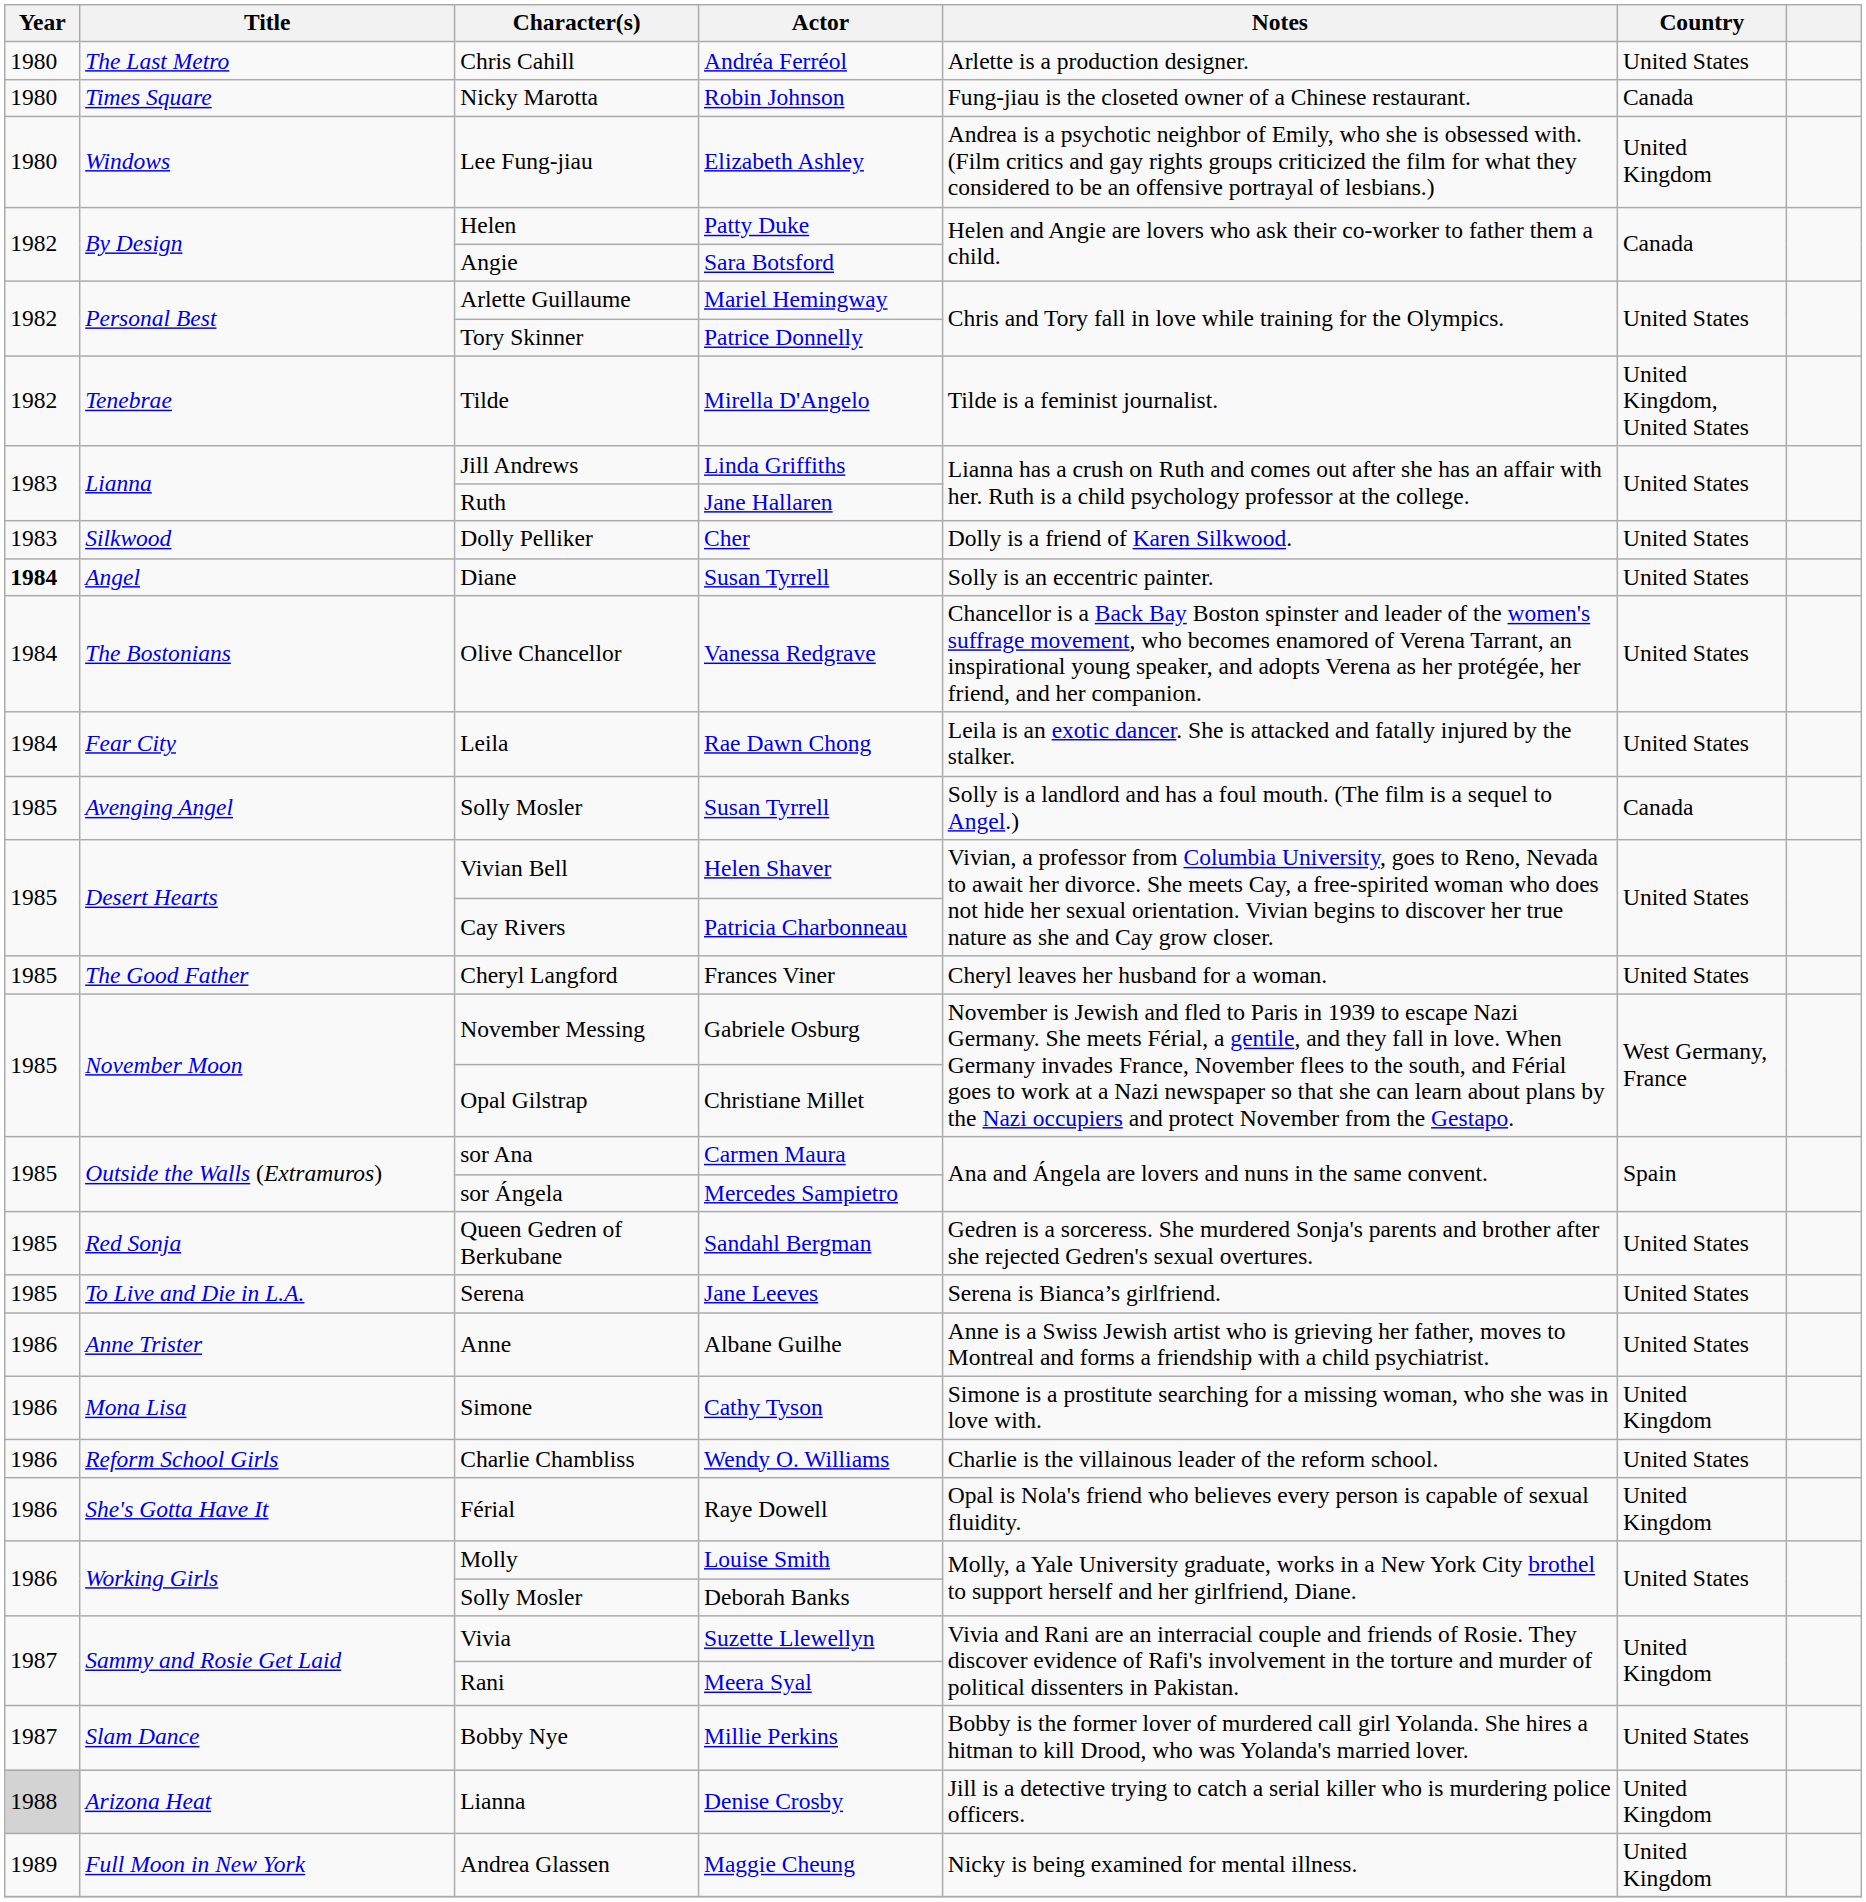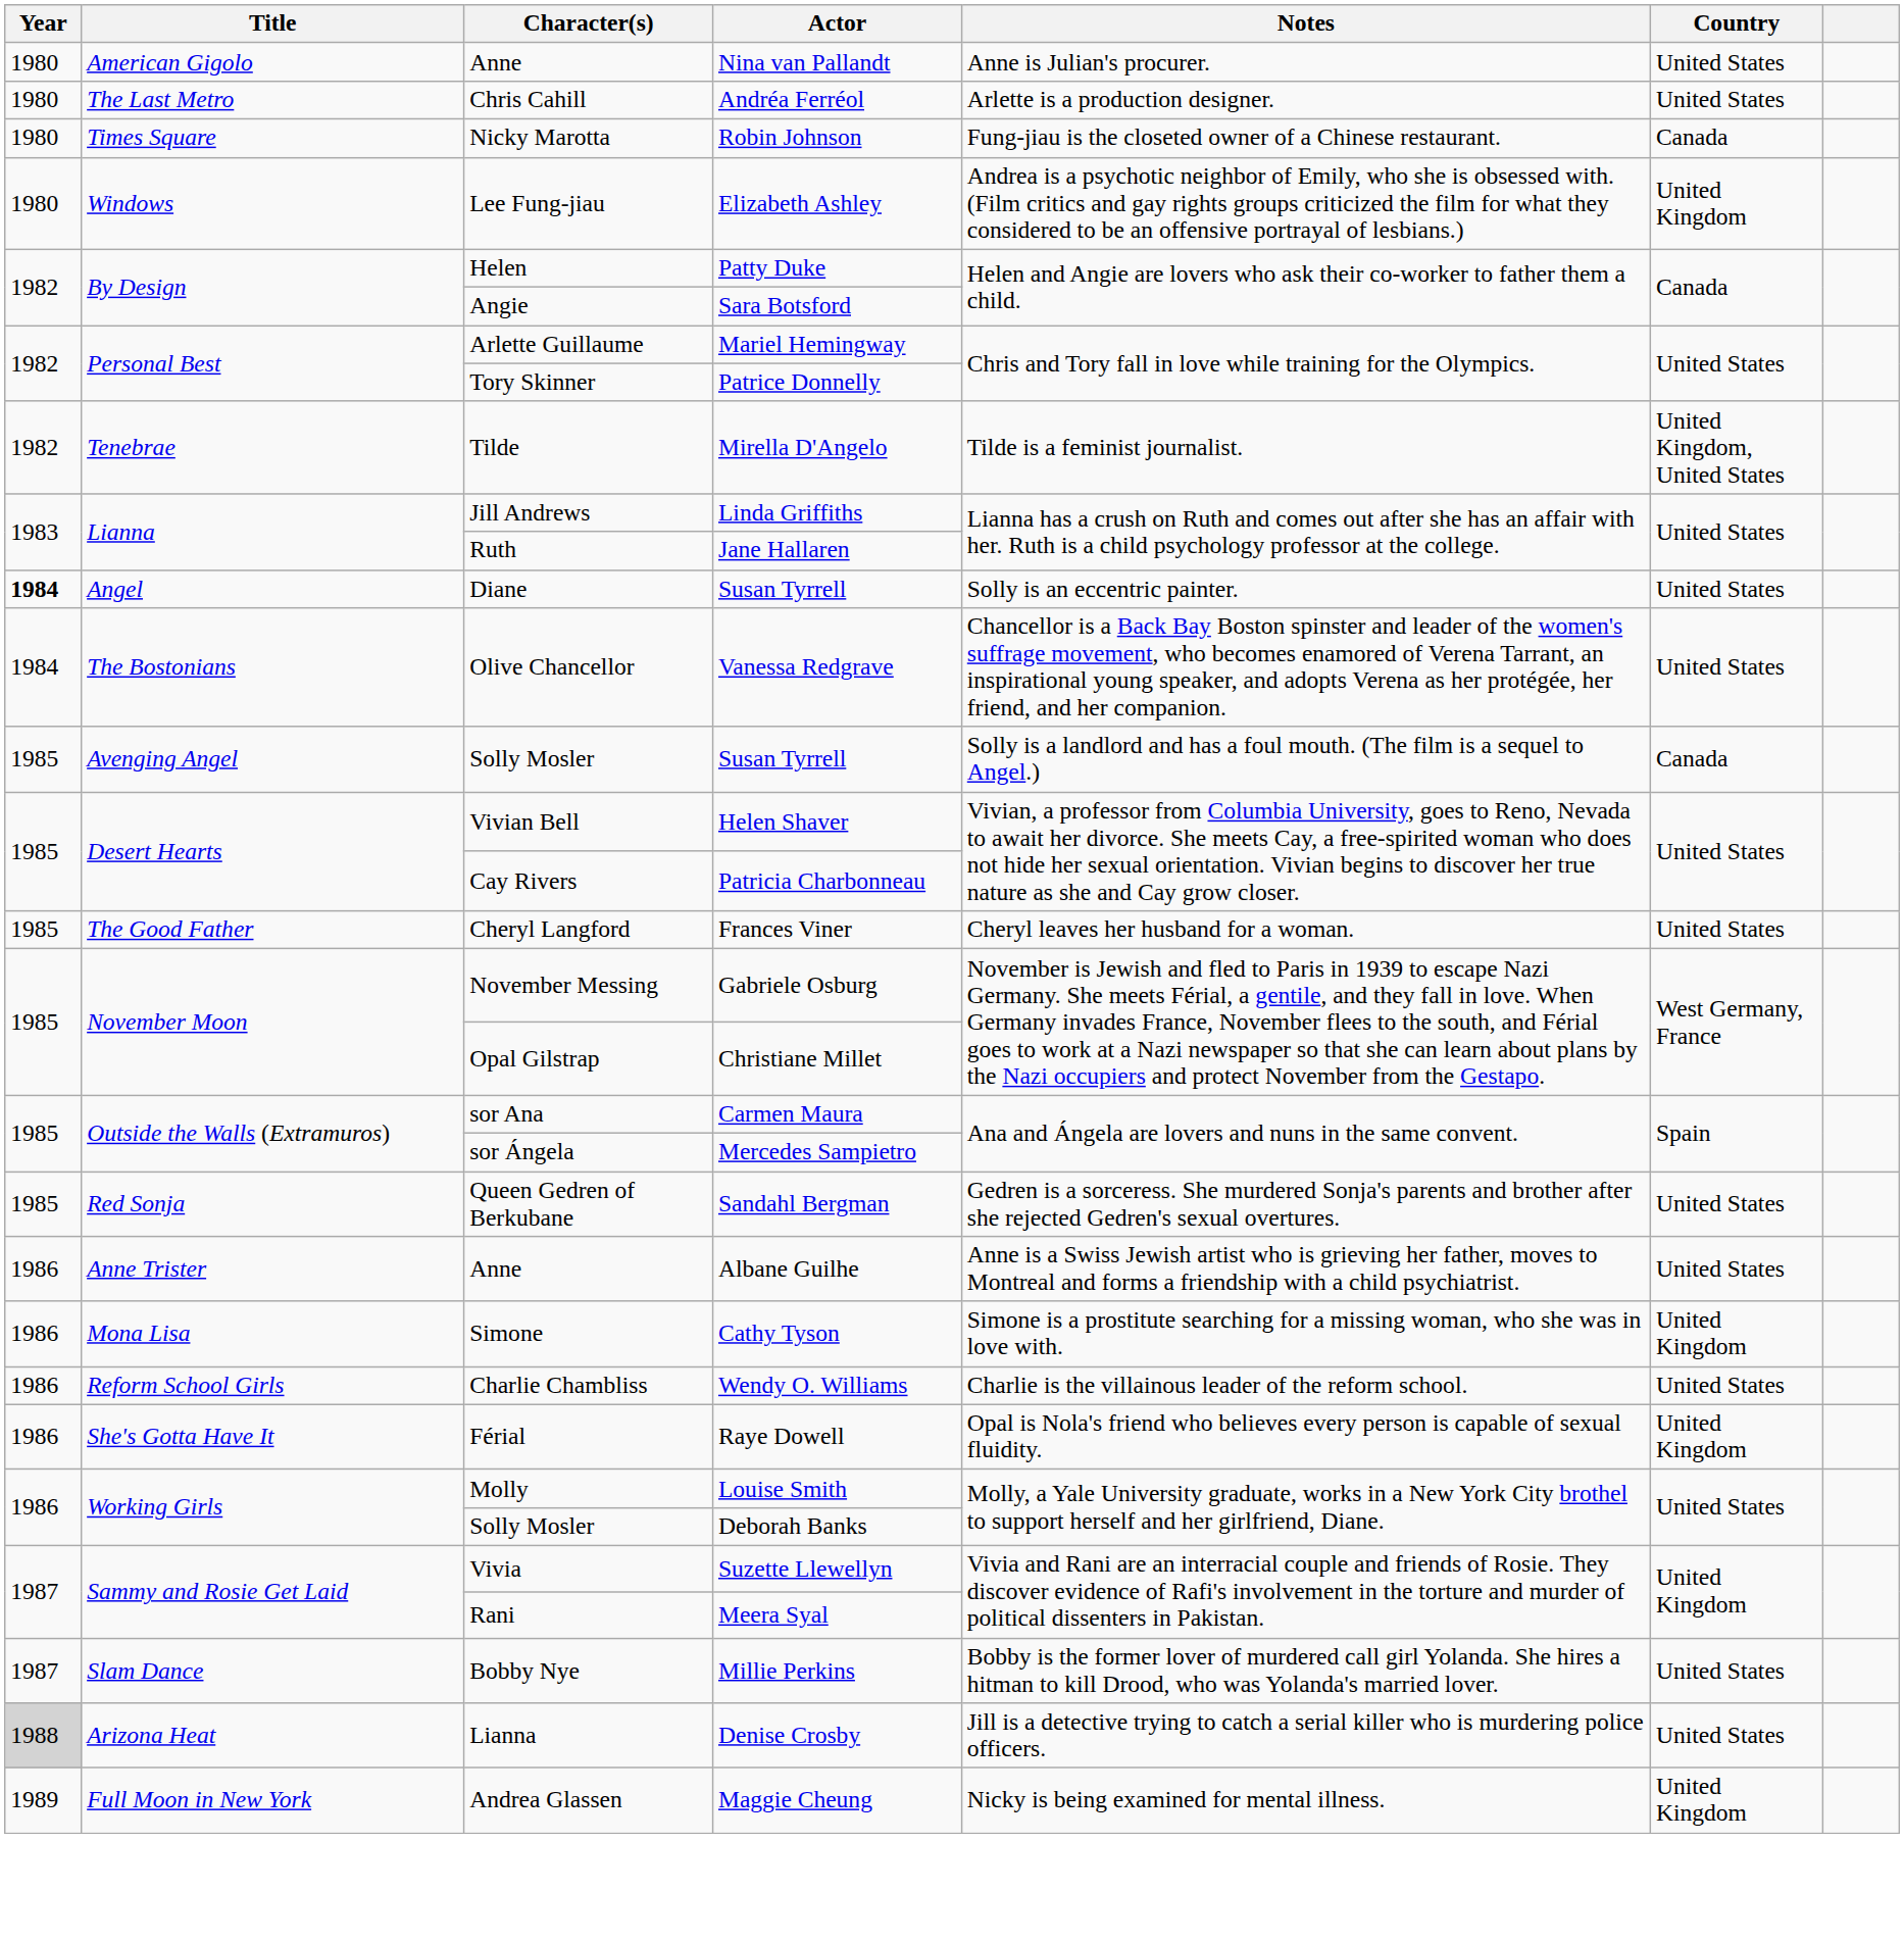+ row: 1980 | American Gigolo | Anne | Nina van Pallandt | Anne is Julian's procurer. | United States
- row: 1983 | Silkwood | Dolly Pelliker | Cher | Dolly is a friend of Karen Silkwood. | United States
- row: 1984 | Fear City | Leila | Rae Dawn Chong | Leila is an exotic dancer. She is attacked and fatally injured by the stalker. | United States
- row: 1985 | To Live and Die in L.A. | Serena | Jane Leeves | Serena is Bianca’s girlfriend. | United States
Denise Crosby | Country: United Kingdom -> United States
